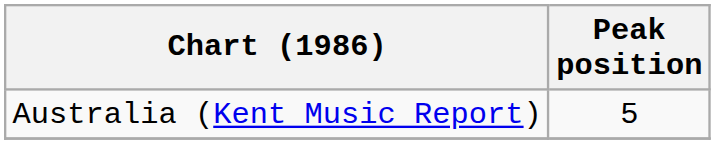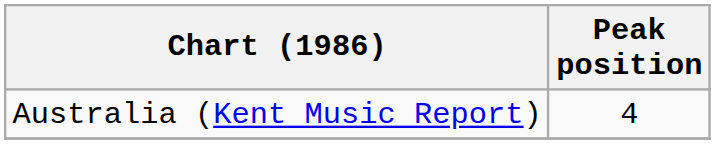Australia (Kent Music Report) | Peak position: 5 -> 4
